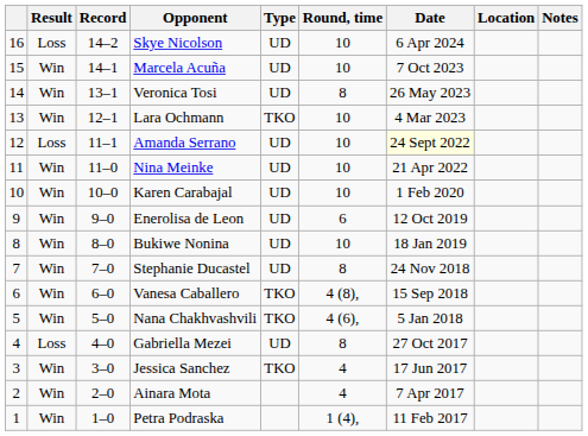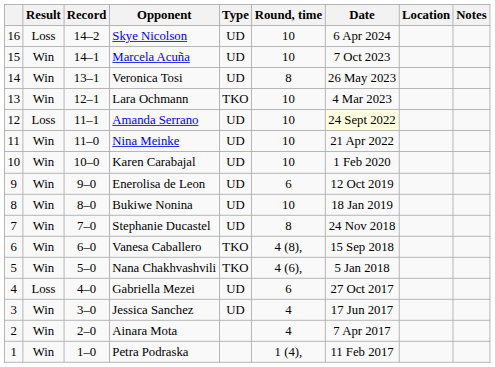Gabriella Mezei | Round, time: 8 -> 6
Jessica Sanchez | Type: TKO -> UD
